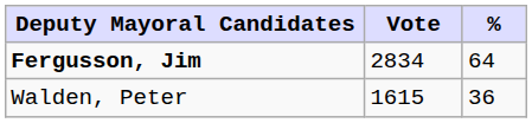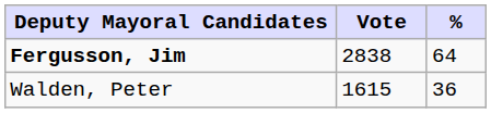Fergusson, Jim | Vote: 2834 -> 2838
